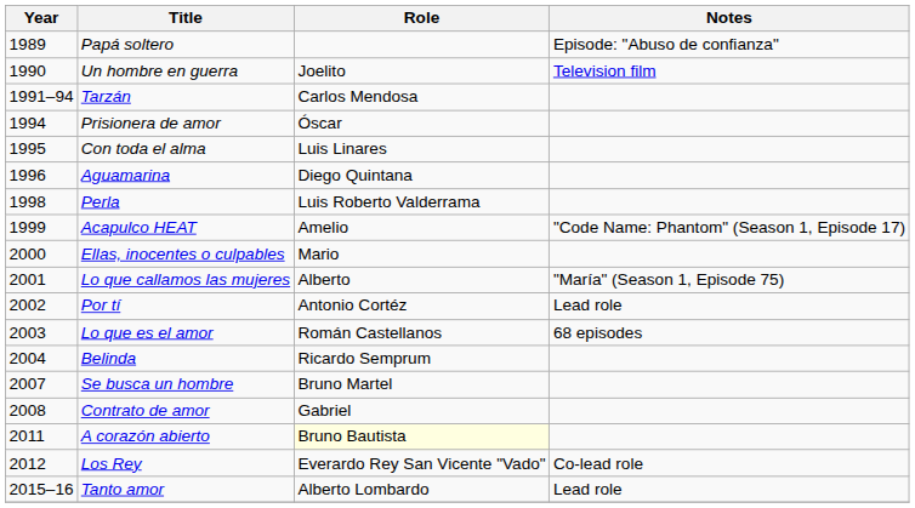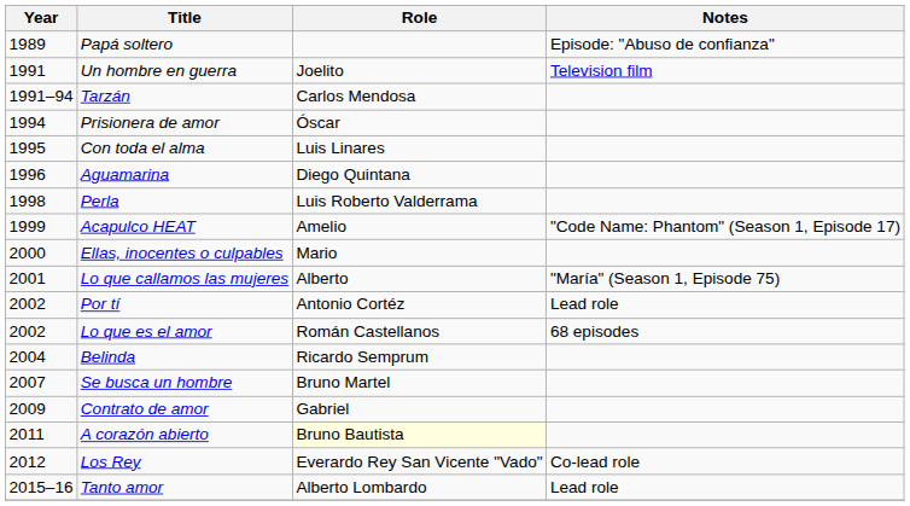Un hombre en guerra | Year: 1990 -> 1991
Lo que es el amor | Year: 2003 -> 2002
Contrato de amor | Year: 2008 -> 2009
